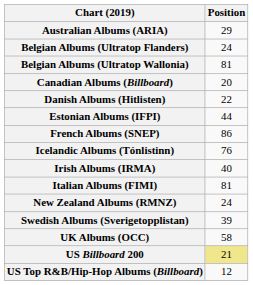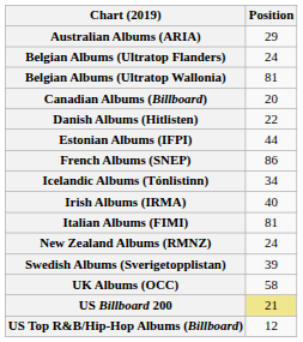Icelandic Albums (Tónlistinn) | Position: 76 -> 34
